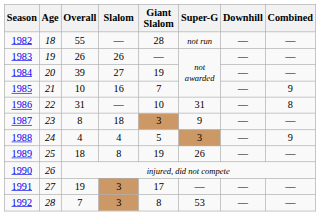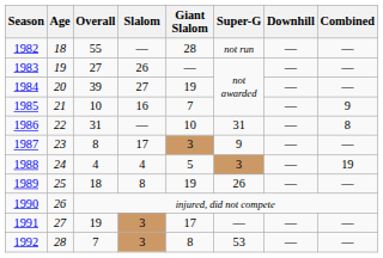1983 | Overall: 26 -> 27
1987 | Slalom: 18 -> 17
1988 | Combined: 9 -> 19
